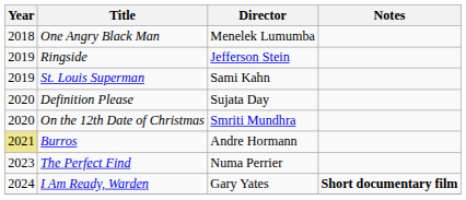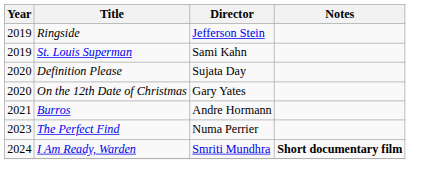- row: 2018 | One Angry Black Man | Menelek Lumumba
On the 12th Date of Christmas | Director: Smriti Mundhra -> Gary Yates
Burros | Year: khaki background -> no background
I Am Ready, Warden | Director: Gary Yates -> Smriti Mundhra
